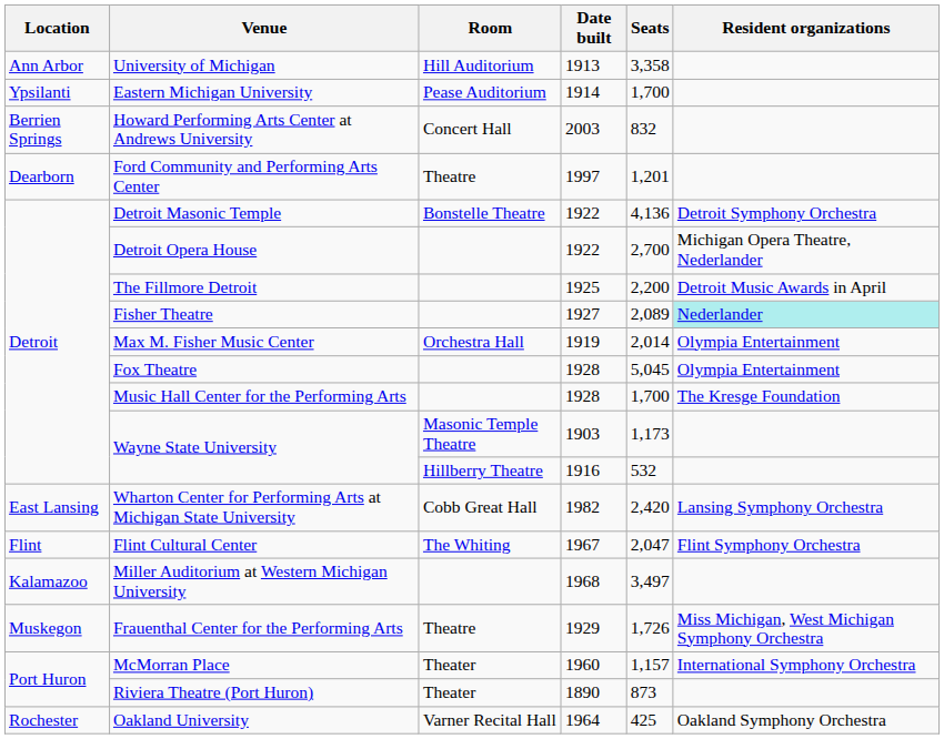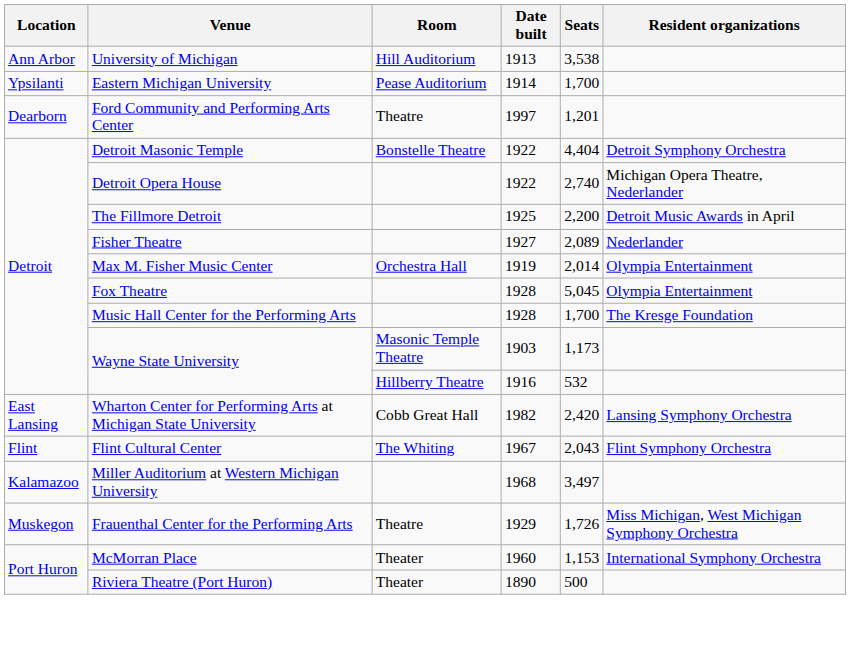University of Michigan | Seats: 3,358 -> 3,538
- row: Berrien Springs | Howard Performing Arts Center at Andrews University | Concert Hall | 2003 | 832
Detroit Masonic Temple | Seats: 4,136 -> 4,404
Detroit Opera House | Seats: 2,700 -> 2,740
Fisher Theatre | Resident organizations: paleturquoise background -> no background
Flint Cultural Center | Seats: 2,047 -> 2,043
McMorran Place | Seats: 1,157 -> 1,153
Riviera Theatre (Port Huron) | Seats: 873 -> 500
- row: Rochester | Oakland University | Varner Recital Hall | 1964 | 425 | Oakland Symphony Orchestra
